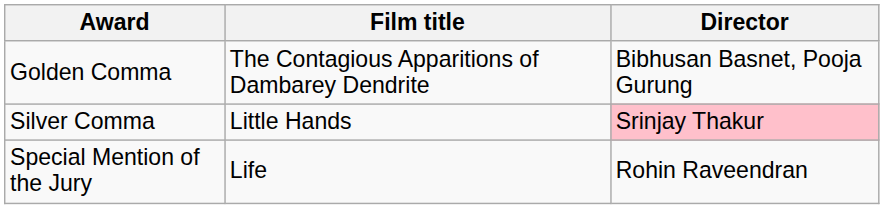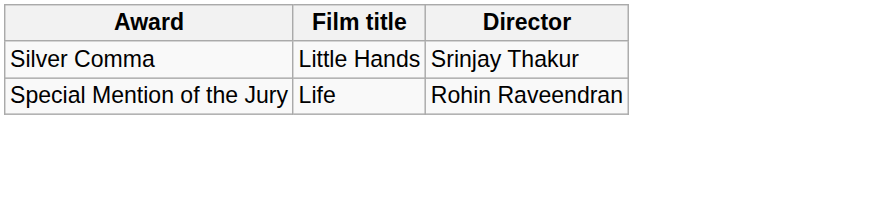- row: Golden Comma | The Contagious Apparitions of Dambarey Dendrite | Bibhusan Basnet, Pooja Gurung
Silver Comma | Director: pink background -> no background
